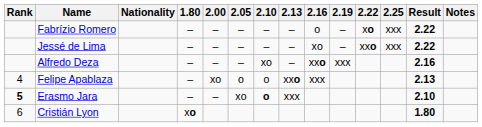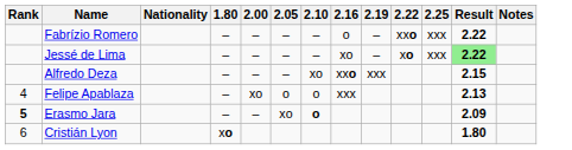- column: 2.13 | – | – | – | xxo | xxx
Fabrízio Romero | 2.22: xo -> xxo
Jessé de Lima | 2.22: xxo -> xo
Jessé de Lima | Result: no background -> lightgreen background
Alfredo Deza | Result: 2.16 -> 2.15
Erasmo Jara | Result: 2.10 -> 2.09
